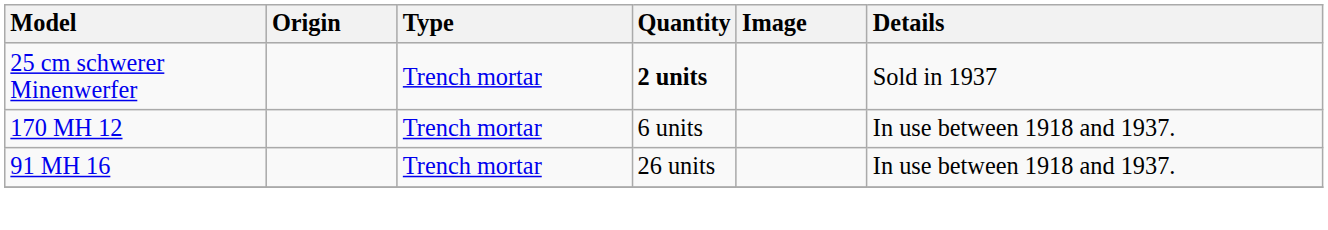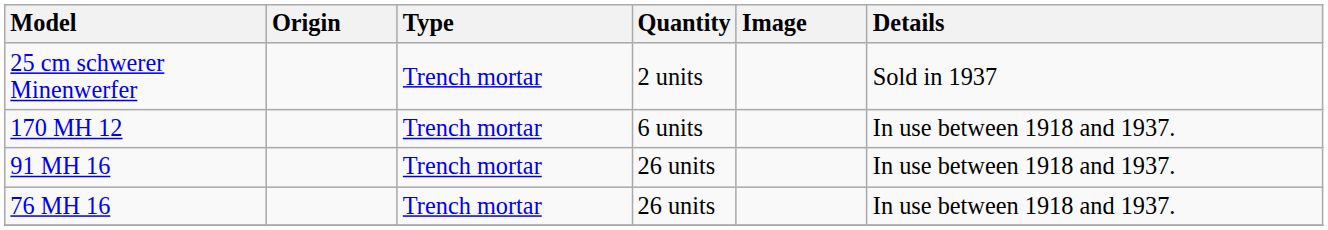25 cm schwerer Minenwerfer | Quantity: bold -> normal
+ row: 76 MH 16 | Trench mortar | 26 units | In use between 1918 and 1937.
